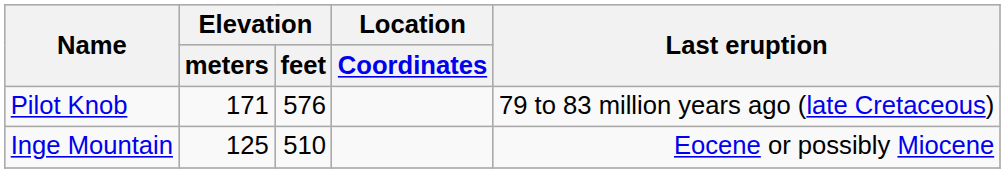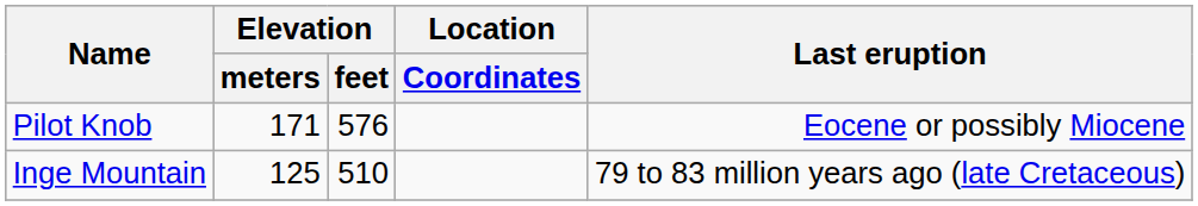Pilot Knob | Last eruption: 79 to 83 million years ago (late Cretaceous) -> Eocene or possibly Miocene
Inge Mountain | Last eruption: Eocene or possibly Miocene -> 79 to 83 million years ago (late Cretaceous)
